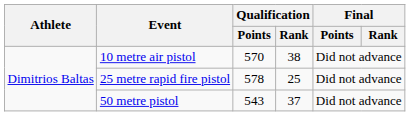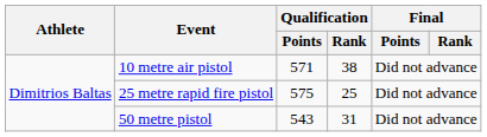10 metre air pistol | Qualification / Points: 570 -> 571
25 metre rapid fire pistol | Qualification / Points: 578 -> 575
50 metre pistol | Qualification / Rank: 37 -> 31
